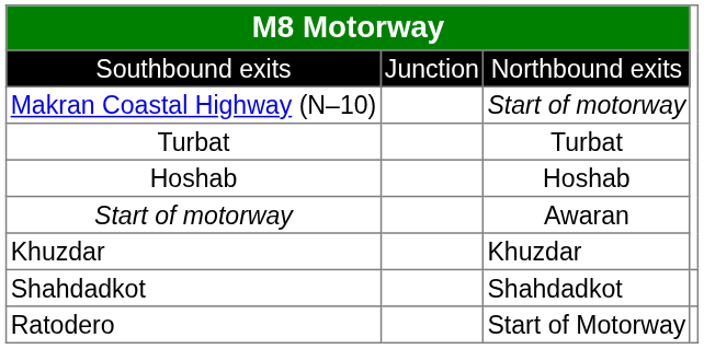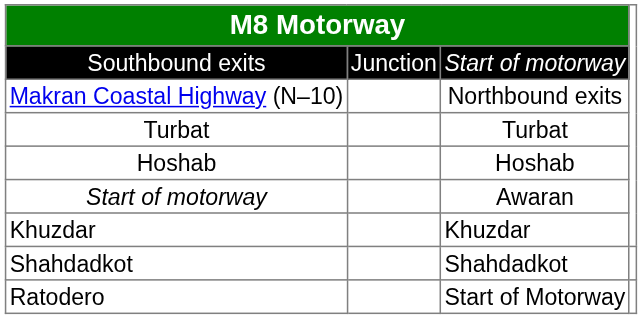Southbound exits | column 3: Northbound exits -> Start of motorway
Makran Coastal Highway (N–10) | column 3: Start of motorway -> Northbound exits
